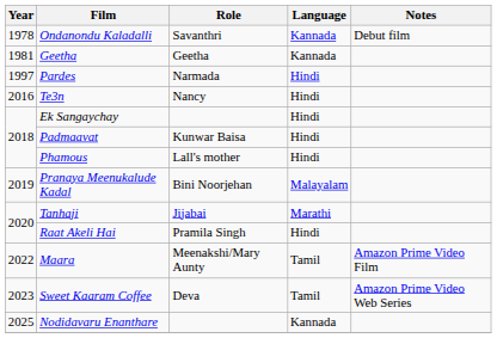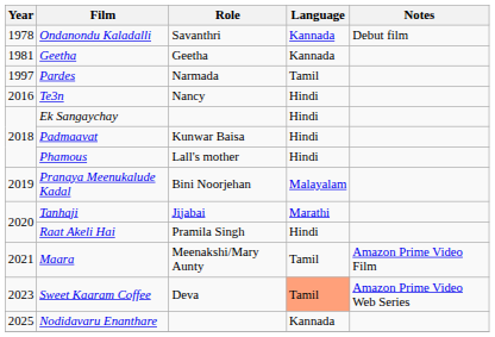Pardes | Language: Hindi -> Tamil
Maara | Year: 2022 -> 2021
Sweet Kaaram Coffee | Language: no background -> lightsalmon background
